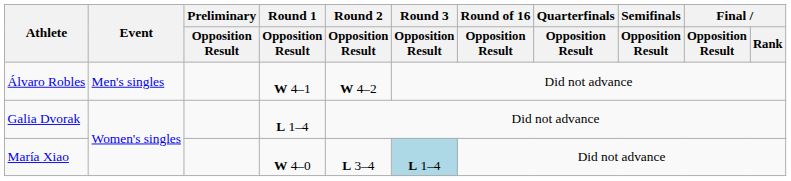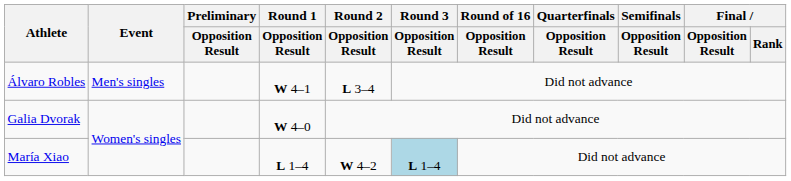Álvaro Robles | Round 2 / Opposition Result: W 4–2 -> L 3–4
Galia Dvorak | Round 1 / Opposition Result: L 1–4 -> W 4–0
María Xiao | Round 1 / Opposition Result: W 4–0 -> L 1–4
María Xiao | Round 2 / Opposition Result: L 3–4 -> W 4–2
